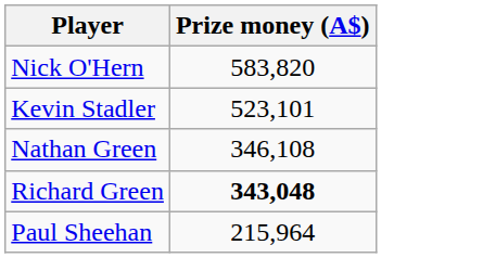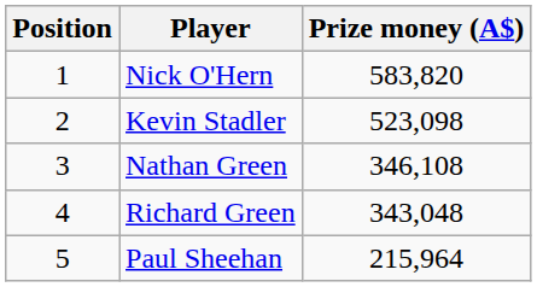+ column: Position | 1 | 2 | 3 | 4 | 5
Kevin Stadler | Prize money (A$): 523,101 -> 523,098
Richard Green | Prize money (A$): bold -> normal
